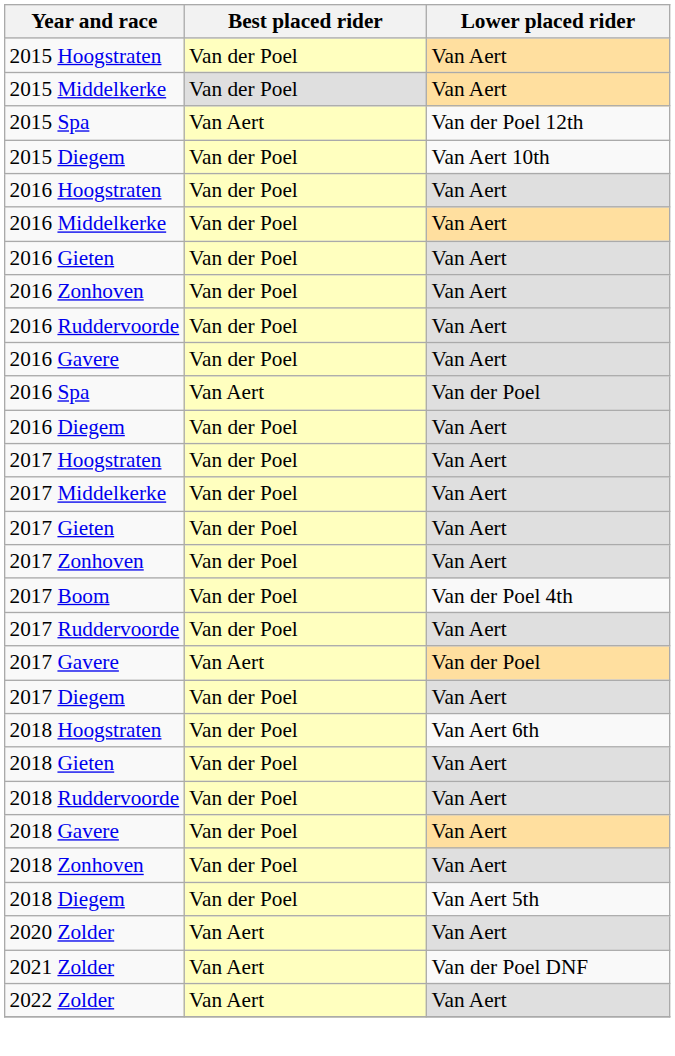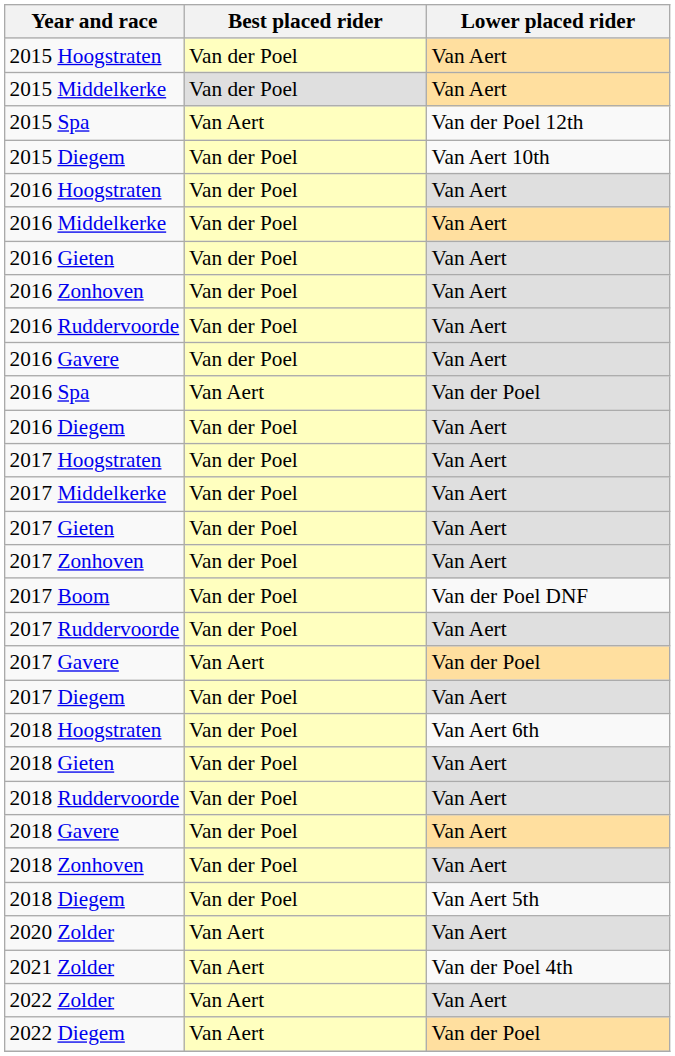2017 Boom | Lower placed rider: Van der Poel 4th -> Van der Poel DNF
2021 Zolder | Lower placed rider: Van der Poel DNF -> Van der Poel 4th
+ row: 2022 Diegem | Van Aert | Van der Poel
